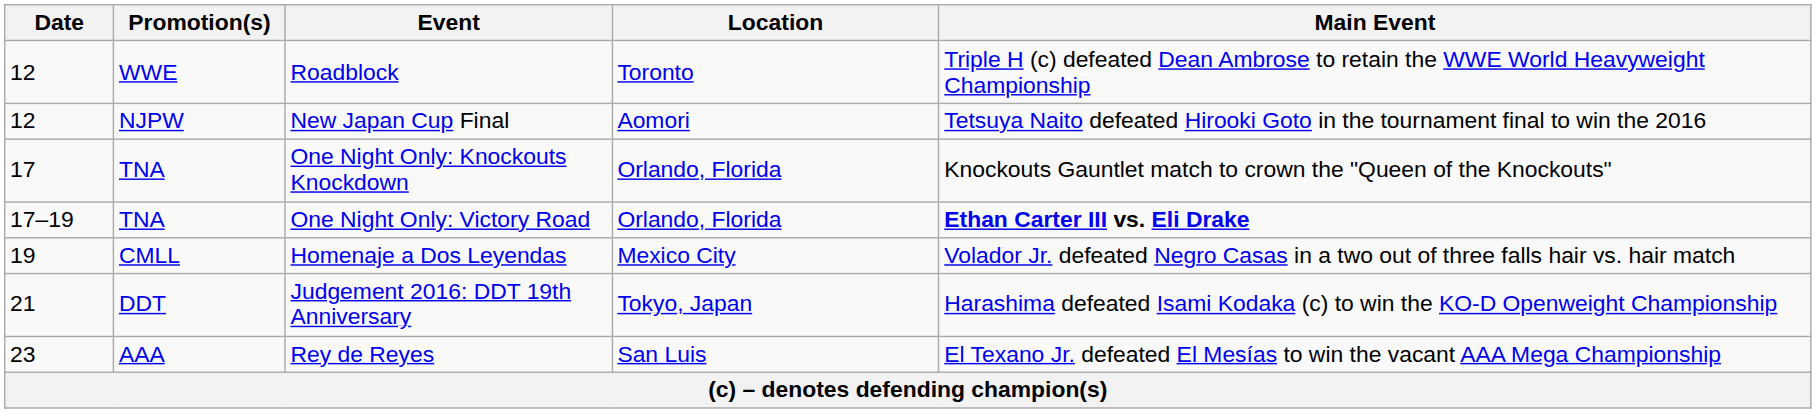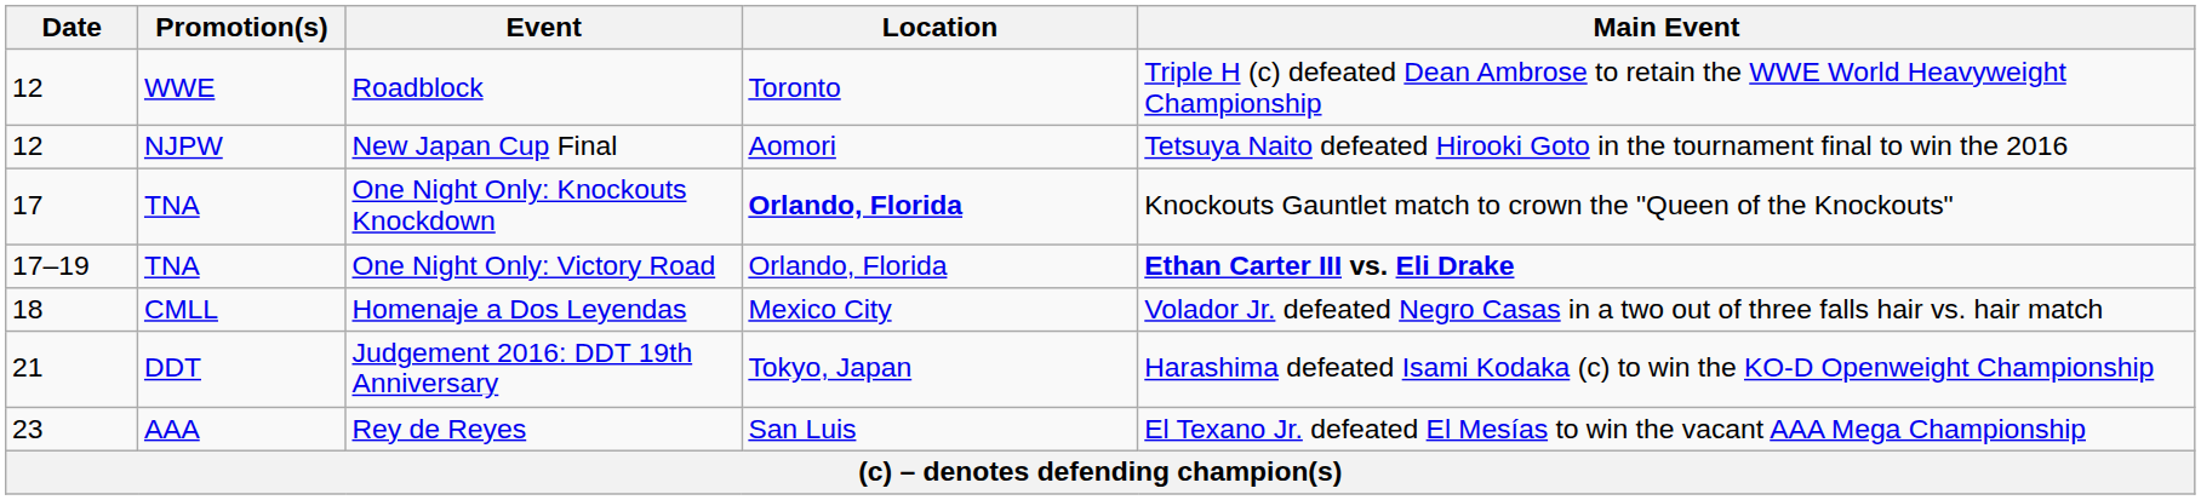One Night Only: Knockouts Knockdown | Location: normal -> bold
Homenaje a Dos Leyendas | Date: 19 -> 18
